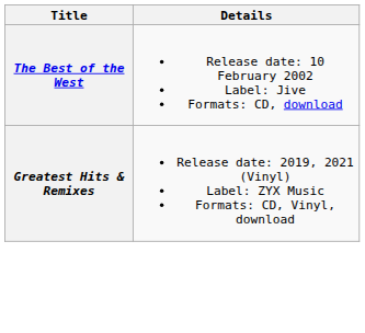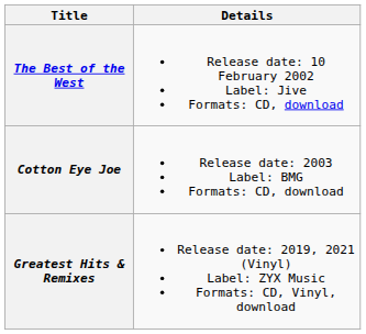+ row: Cotton Eye Joe | Release date: 2003 Label: BMG Formats: CD, download
